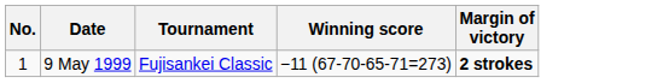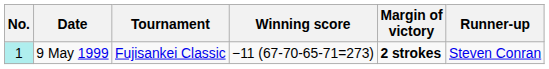+ column: Runner-up | Steven Conran
9 May 1999 | No.: no background -> paleturquoise background
